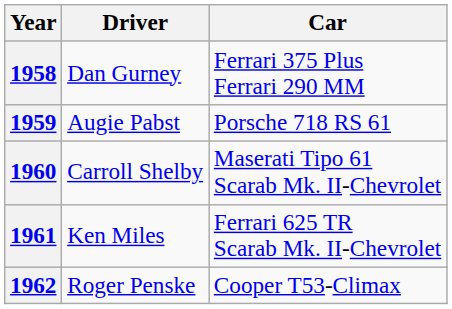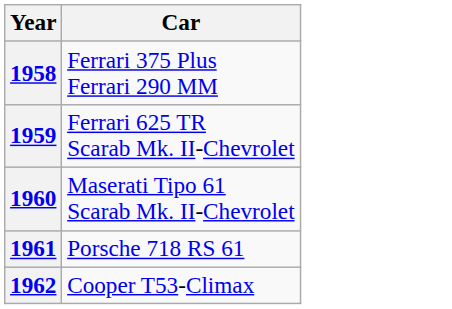- column: Driver | Dan Gurney | Augie Pabst | Carroll Shelby | Ken Miles | Roger Penske
1959 | Car: Porsche 718 RS 61 -> Ferrari 625 TR Scarab Mk. II-Chevrolet
1961 | Car: Ferrari 625 TR Scarab Mk. II-Chevrolet -> Porsche 718 RS 61
